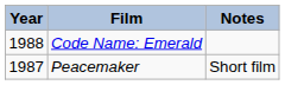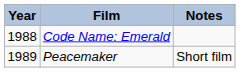Peacemaker | Year: 1987 -> 1989
